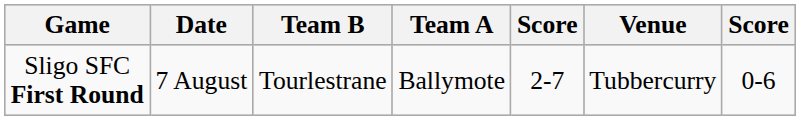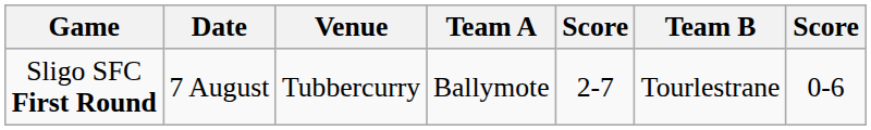columns swapped: Venue <-> Team B
